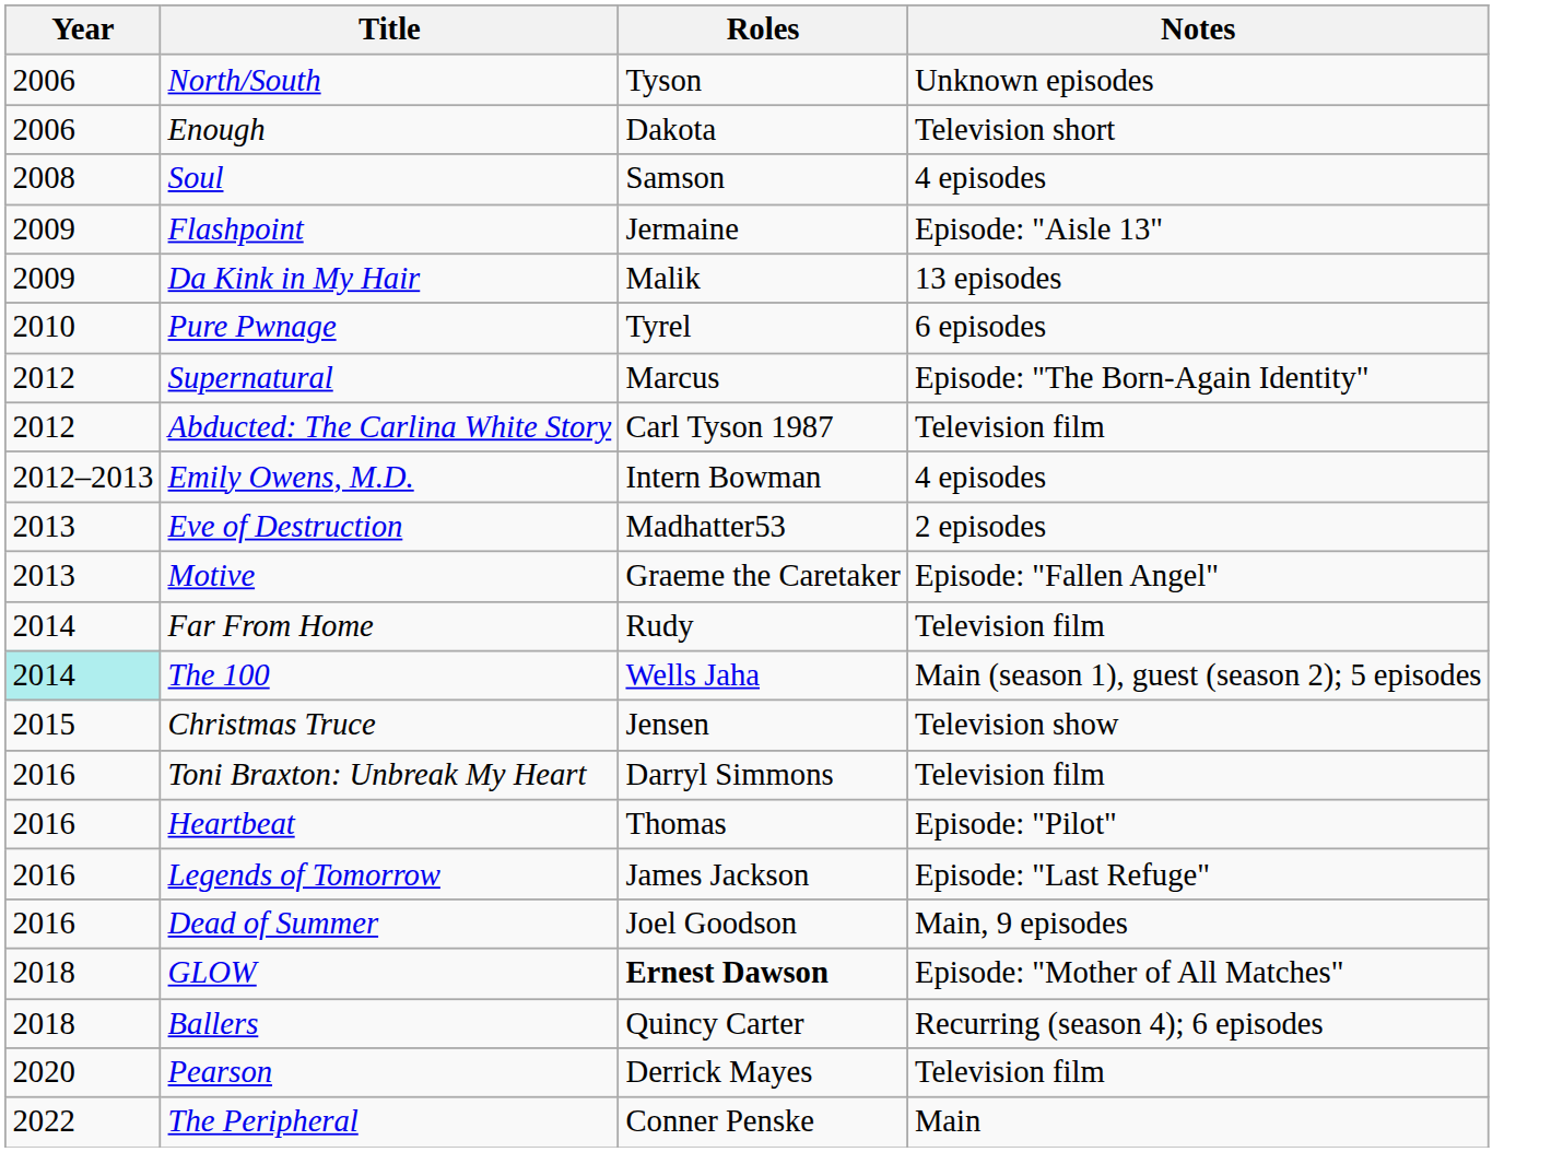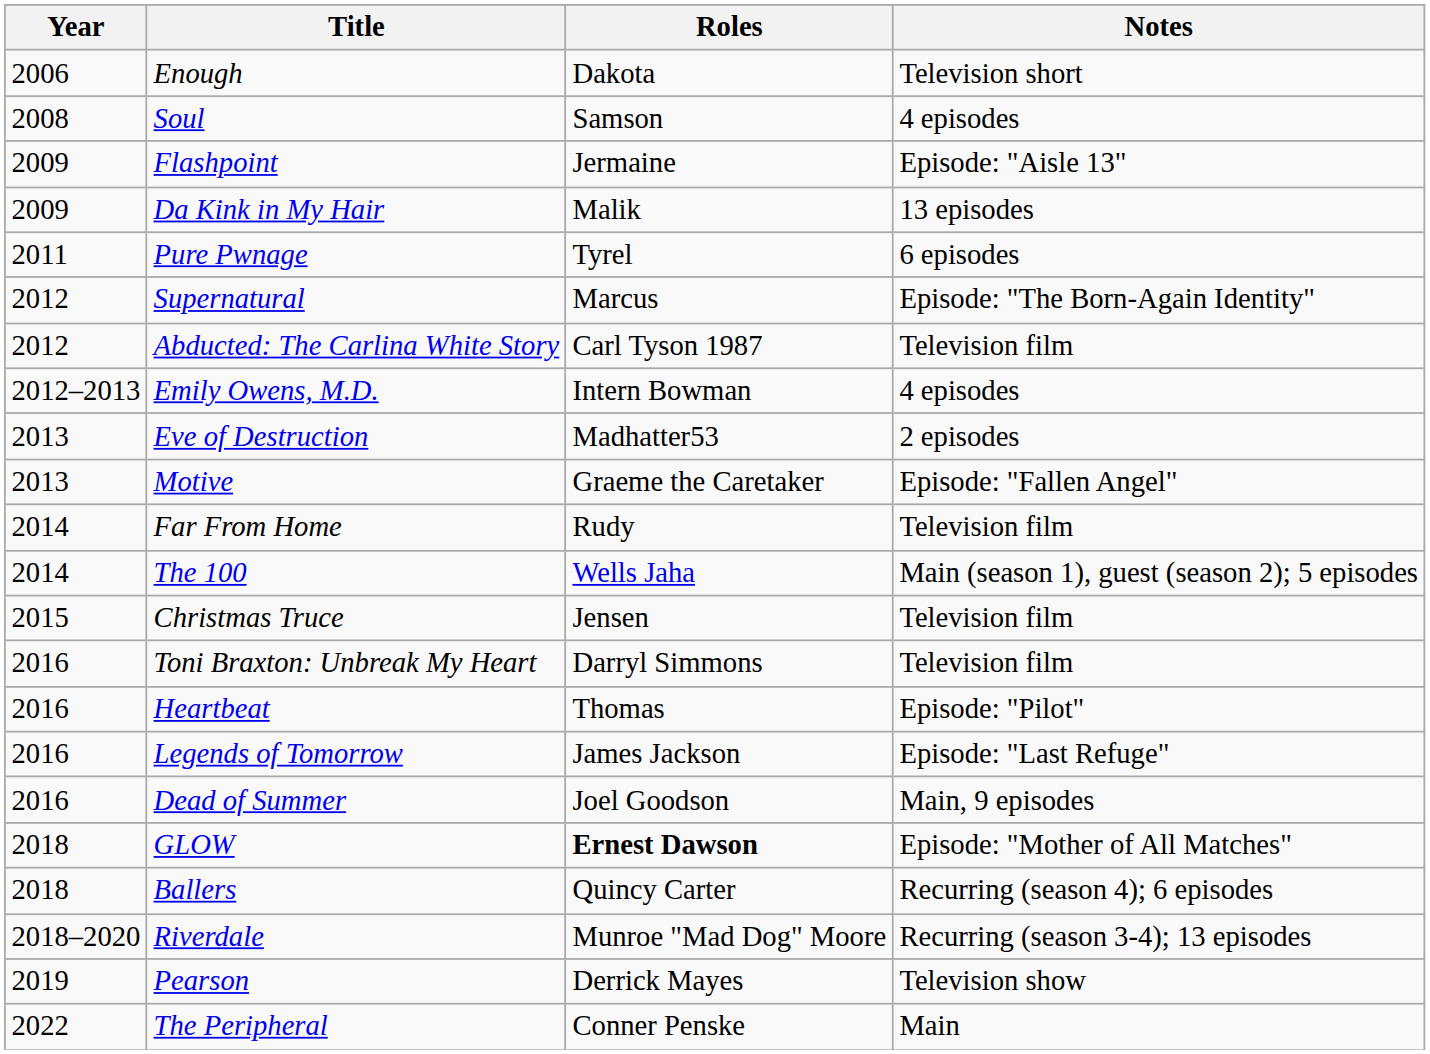- row: 2006 | North/South | Tyson | Unknown episodes
Pure Pwnage | Year: 2010 -> 2011
The 100 | Year: paleturquoise background -> no background
Christmas Truce | Notes: Television show -> Television film
+ row: 2018–2020 | Riverdale | Munroe "Mad Dog" Moore | Recurring (season 3-4); 13 episodes
Pearson | Year: 2020 -> 2019
Pearson | Notes: Television film -> Television show
